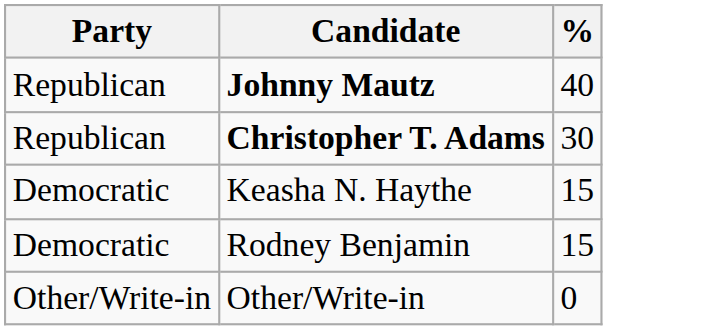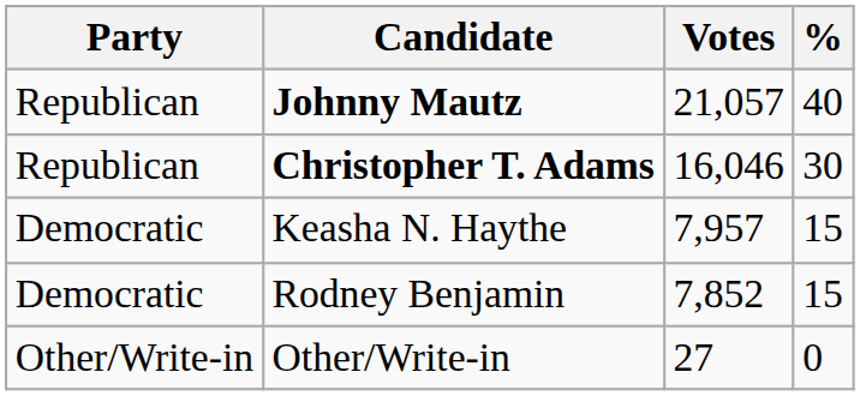+ column: Votes | 21,057 | 16,046 | 7,957 | 7,852 | 27
